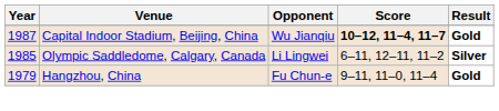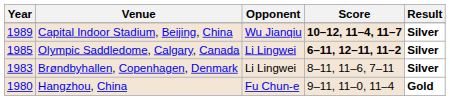Capital Indoor Stadium, Beijing, China | Year: 1987 -> 1989
Capital Indoor Stadium, Beijing, China | Result: Gold -> Silver
Olympic Saddledome, Calgary, Canada | Score: normal -> bold
+ row: 1983 | Brøndbyhallen, Copenhagen, Denmark | Li Lingwei | 8–11, 11–6, 7–11 | Silver
Hangzhou, China | Year: 1979 -> 1980
